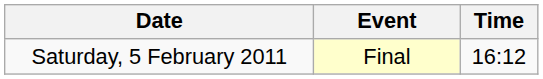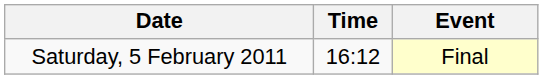columns swapped: Time <-> Event
